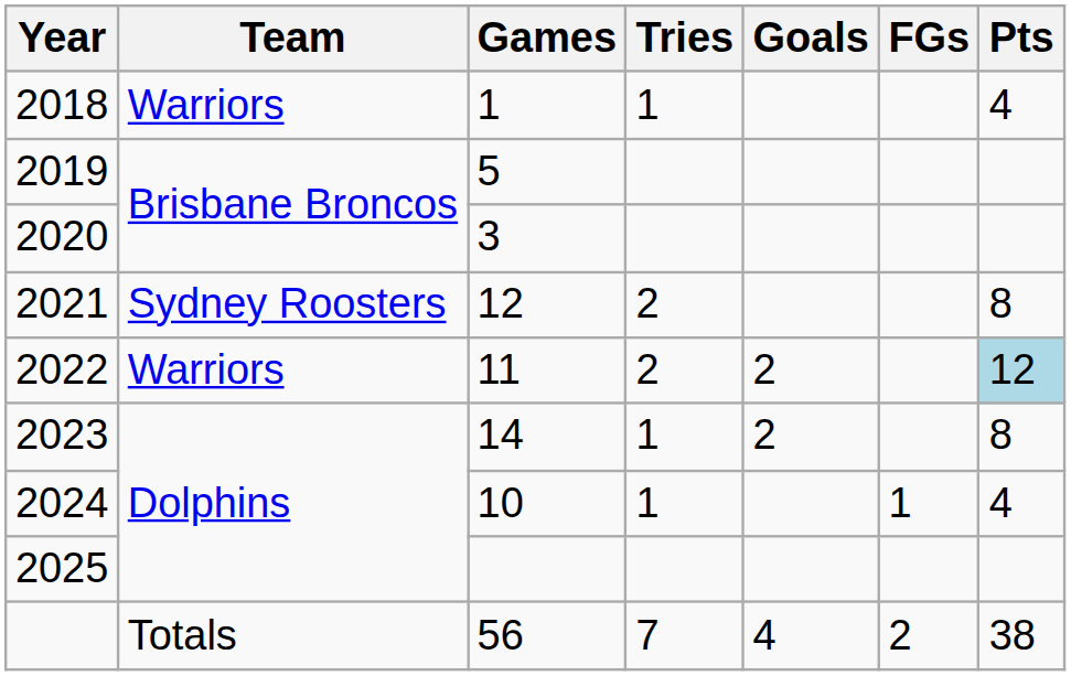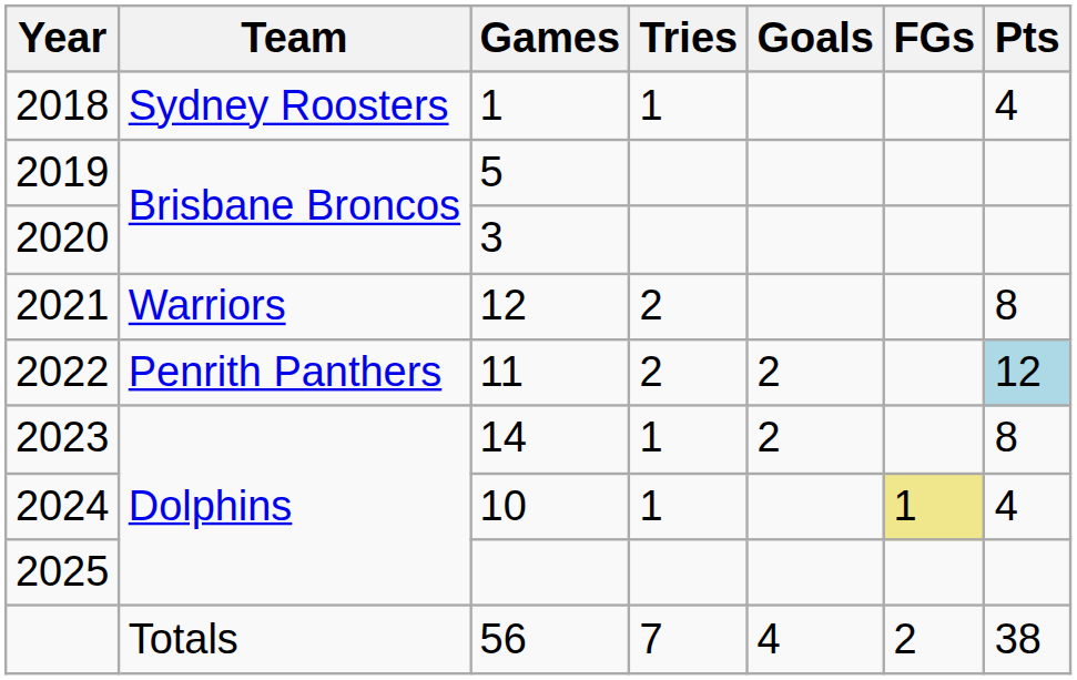2018 | Team: Warriors -> Sydney Roosters
2021 | Team: Sydney Roosters -> Warriors
2022 | Team: Warriors -> Penrith Panthers
2024 | FGs: no background -> khaki background
